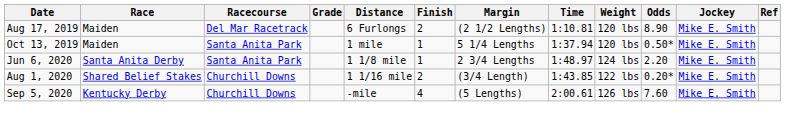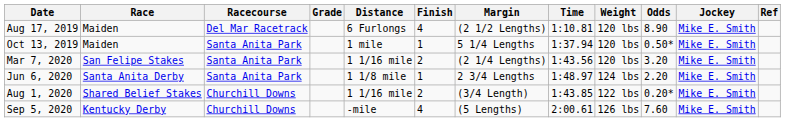Aug 17, 2019 | Finish: 2 -> 4
+ row: Mar 7, 2020 | San Felipe Stakes | Santa Anita Park | 1 1/16 mile | 2 | (2 1/4 Lengths) | 1:43.56 | 120 lbs | 3.20 | Mike E. Smith
